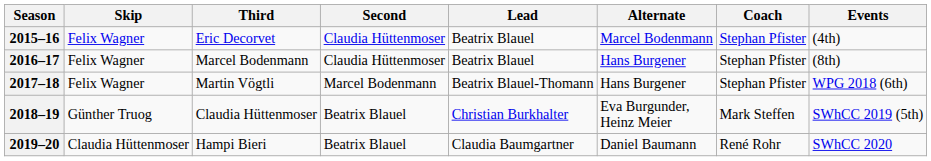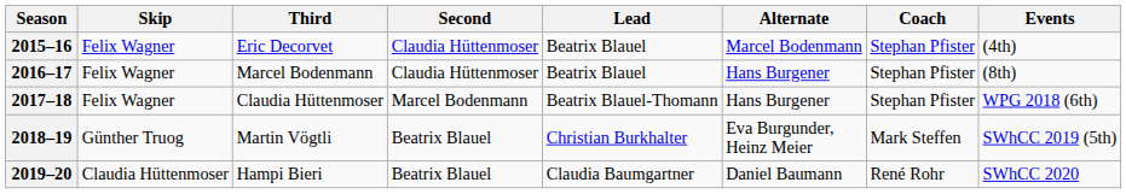2017–18 | Third: Martin Vögtli -> Claudia Hüttenmoser
2018–19 | Third: Claudia Hüttenmoser -> Martin Vögtli
